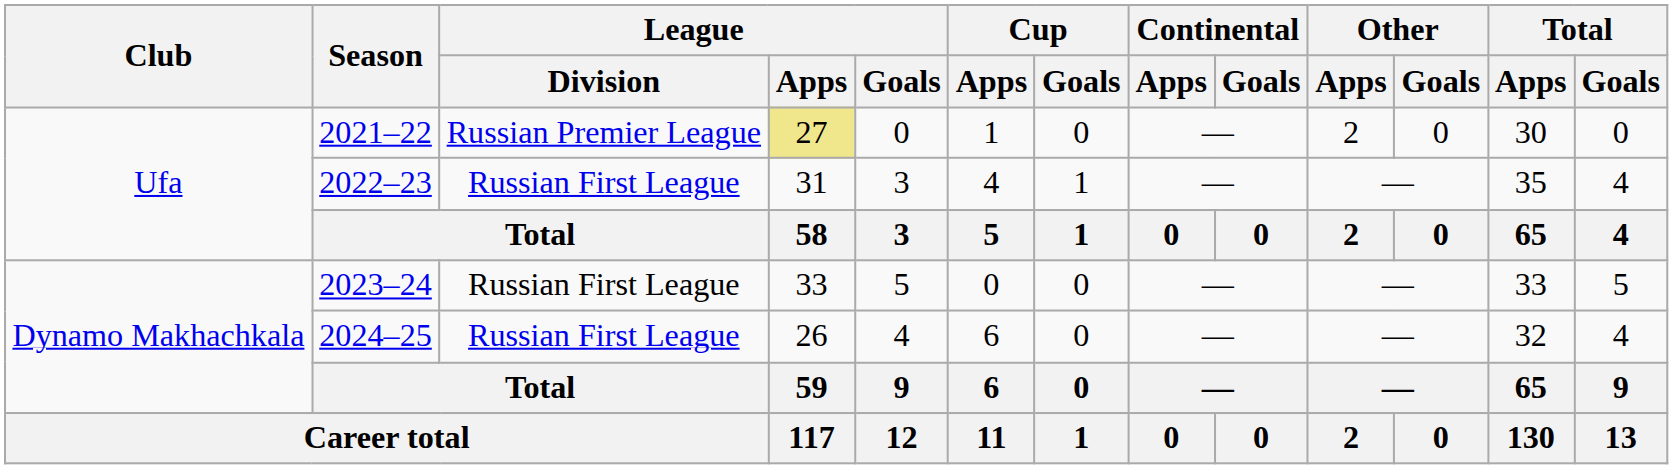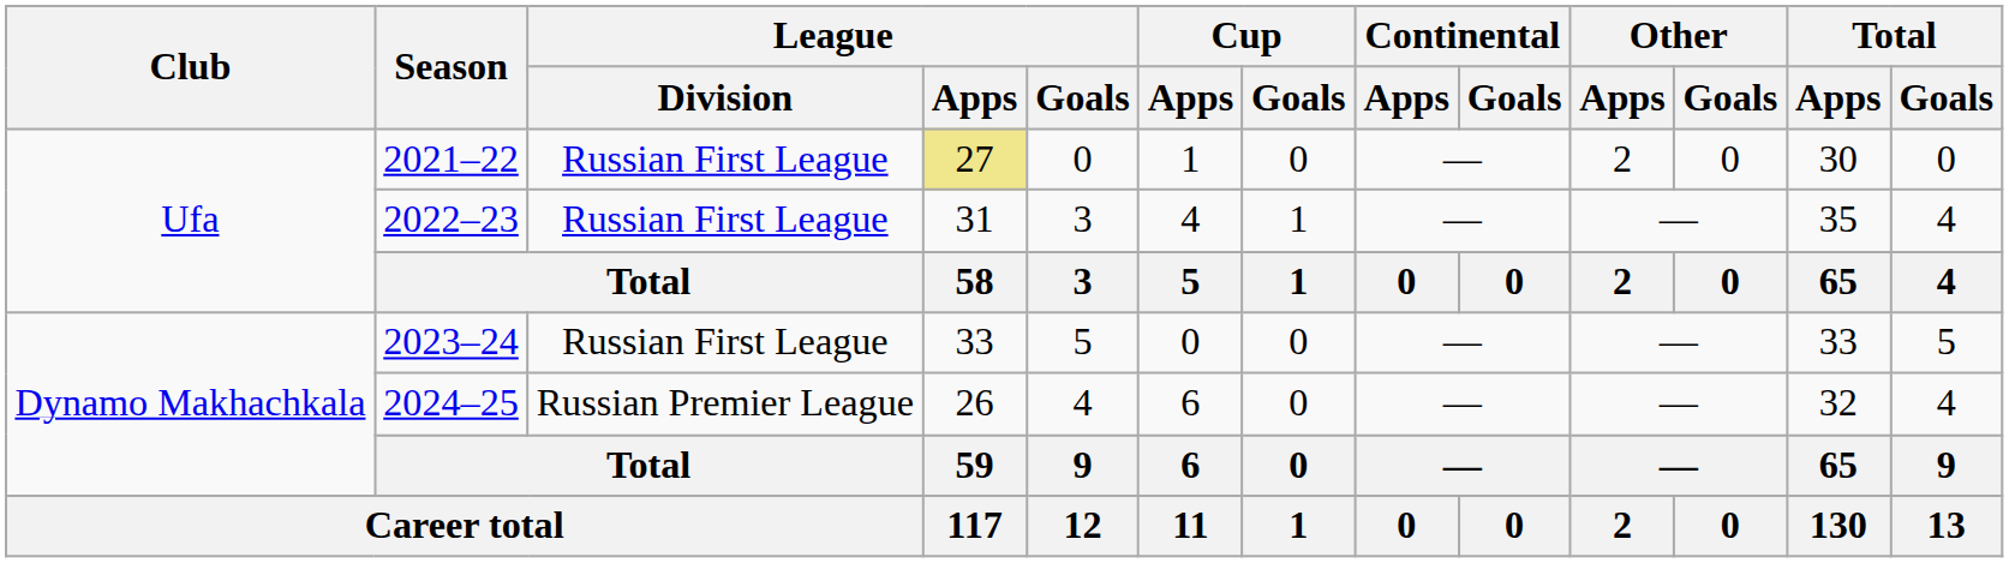2021–22 | League / Division: Russian Premier League -> Russian First League
2024–25 | League / Division: Russian First League -> Russian Premier League
